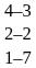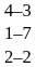rows swapped: 1–7 <-> 2–2
